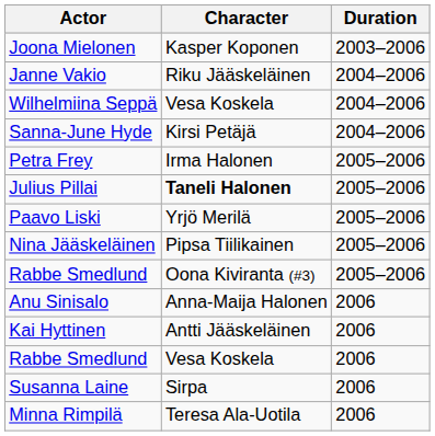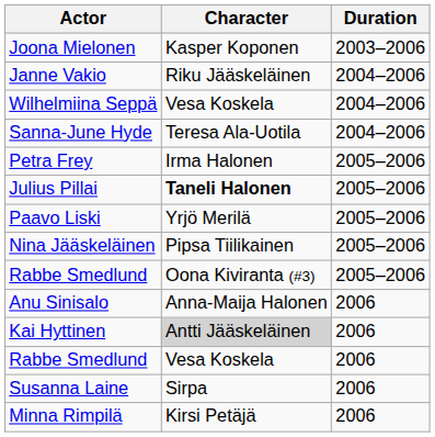Sanna-June Hyde | Character: Kirsi Petäjä -> Teresa Ala-Uotila
Kai Hyttinen | Character: no background -> lightgrey background
Minna Rimpilä | Character: Teresa Ala-Uotila -> Kirsi Petäjä
